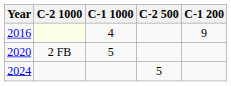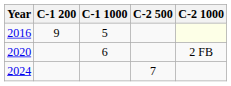columns swapped: C-1 200 <-> C-2 1000
2016 | C-1 1000: 4 -> 5
2020 | C-1 1000: 5 -> 6
2024 | C-2 500: 5 -> 7
